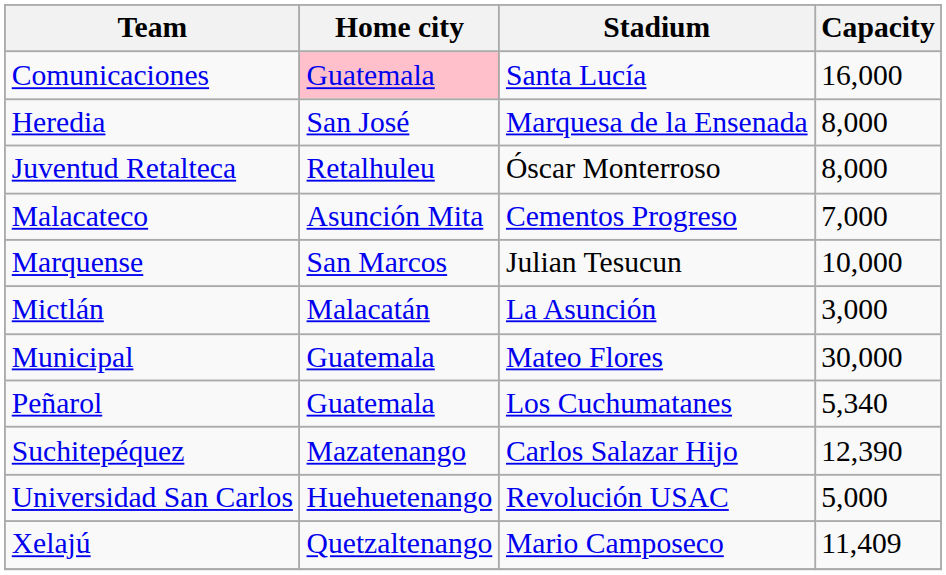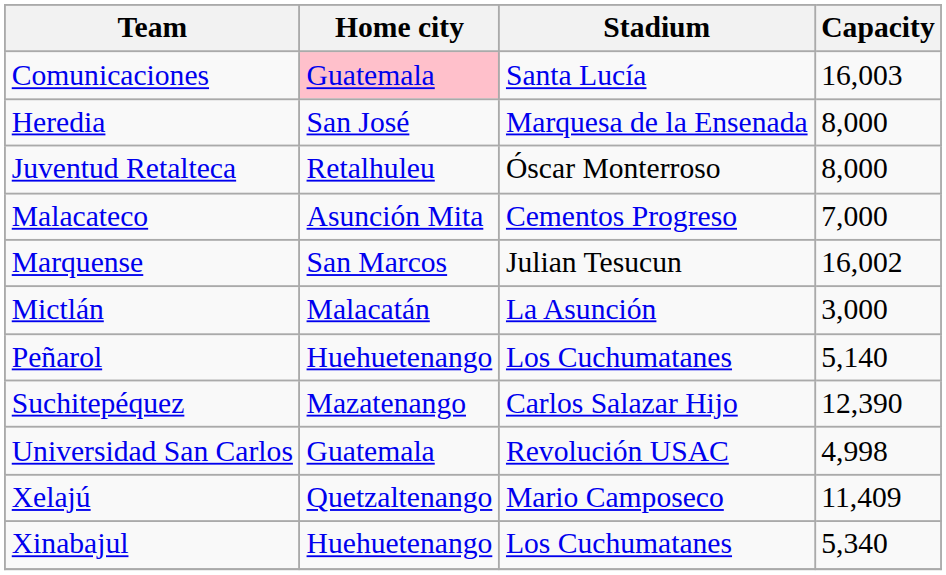Comunicaciones | Capacity: 16,000 -> 16,003
Marquense | Capacity: 10,000 -> 16,002
- row: Municipal | Guatemala | Mateo Flores | 30,000
Peñarol | Home city: Guatemala -> Huehuetenango
Peñarol | Capacity: 5,340 -> 5,140
Universidad San Carlos | Home city: Huehuetenango -> Guatemala
Universidad San Carlos | Capacity: 5,000 -> 4,998
+ row: Xinabajul | Huehuetenango | Los Cuchumatanes | 5,340
